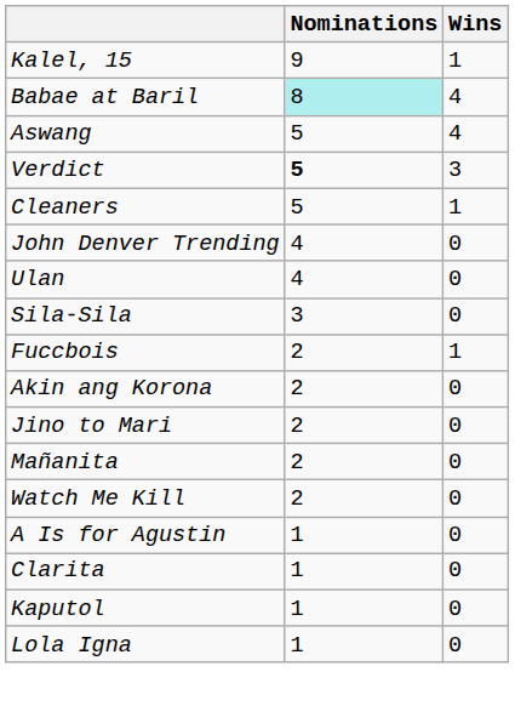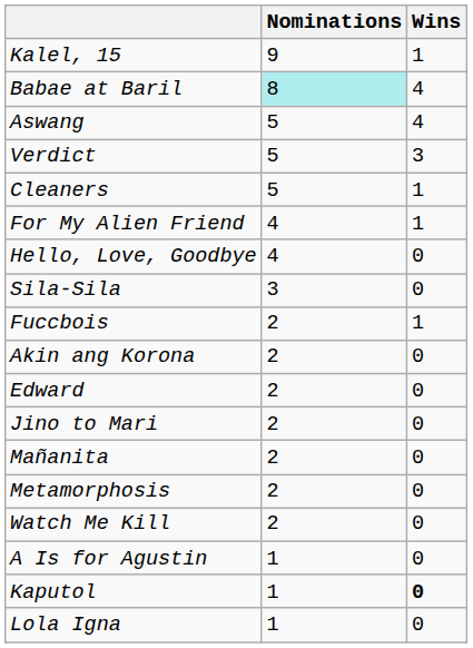Verdict | Nominations: bold -> normal
+ row: For My Alien Friend | 4 | 1
+ row: Hello, Love, Goodbye | 4 | 0
- row: John Denver Trending | 4 | 0
- row: Ulan | 4 | 0
+ row: Edward | 2 | 0
+ row: Metamorphosis | 2 | 0
- row: Clarita | 1 | 0
Kaputol | Wins: normal -> bold
